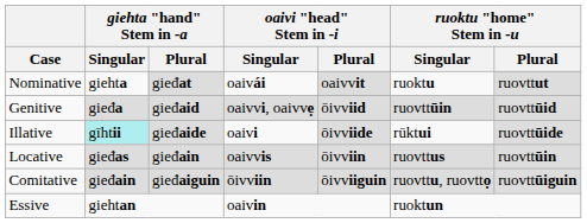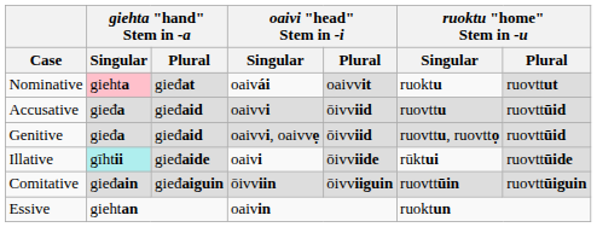Nominative | giehta "hand" Stem in -a / Singular: no background -> pink background
+ row: Accusative | gieđa | gieđaid | oaivvi | ōivviid | ruovttu | ruovttūid
Genitive | ruoktu "home" Stem in -u / Singular: ruovttūin -> ruovttu, ruovttọ
- row: Locative | gieđas | gieđain | oaivvis | ōivviin | ruovttus | ruovttūin
Comitative | ruoktu "home" Stem in -u / Singular: ruovttu, ruovttọ -> ruovttūin
